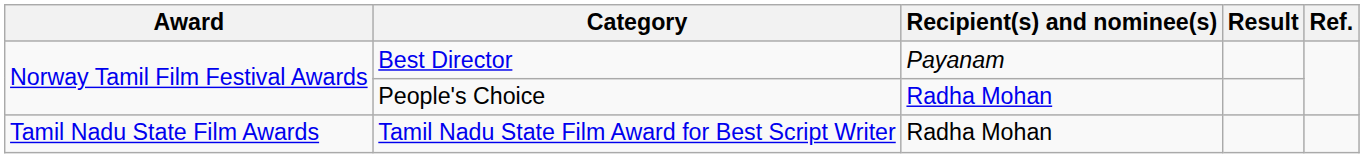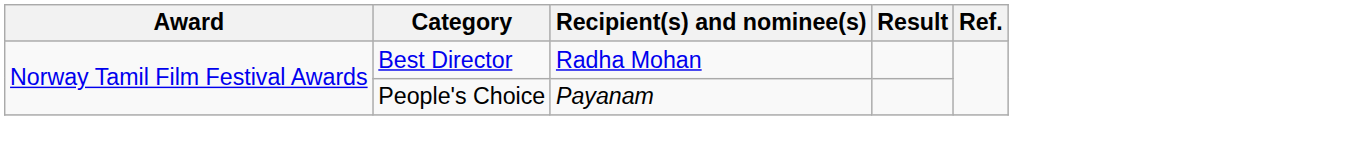Best Director | Recipient(s) and nominee(s): Payanam -> Radha Mohan
People's Choice | Recipient(s) and nominee(s): Radha Mohan -> Payanam
- row: Tamil Nadu State Film Awards | Tamil Nadu State Film Award for Best Script Writer | Radha Mohan
